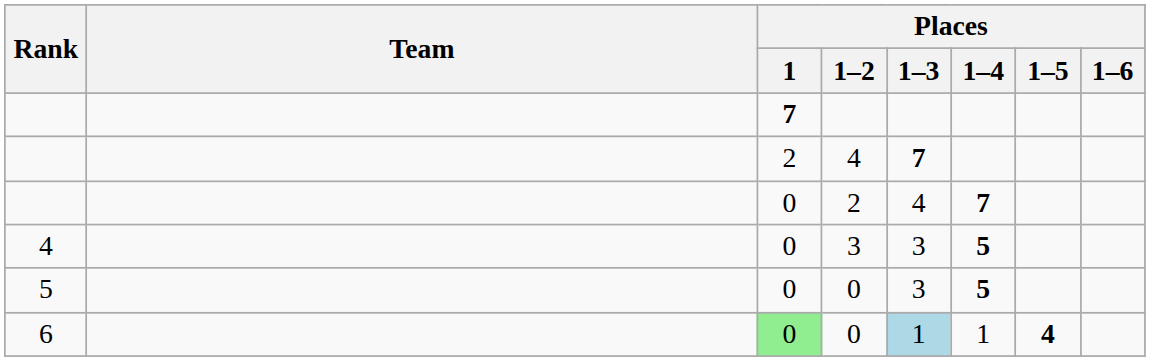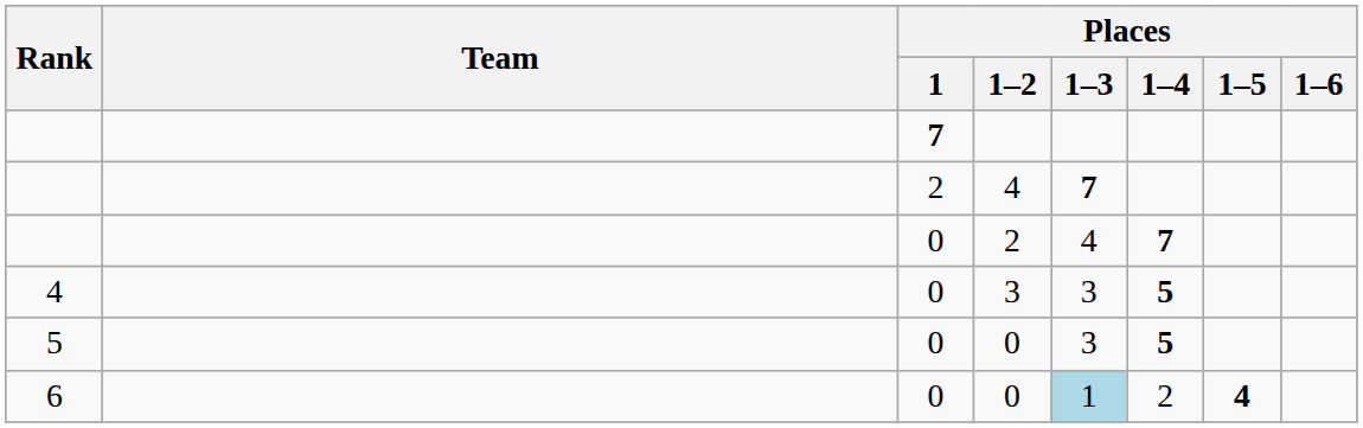6 / 0 | Places / 1: lightgreen background -> no background
6 / 0 | Places / 1–4: 1 -> 2
